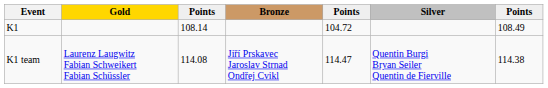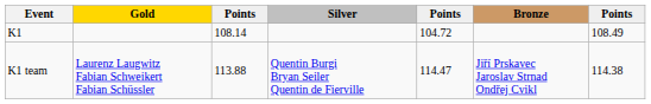columns swapped: Silver <-> Bronze
K1 team | column 3: 114.08 -> 113.88
